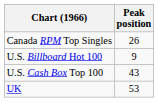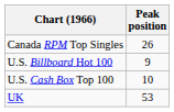U.S. Cash Box Top 100 | Peak position: 43 -> 10
